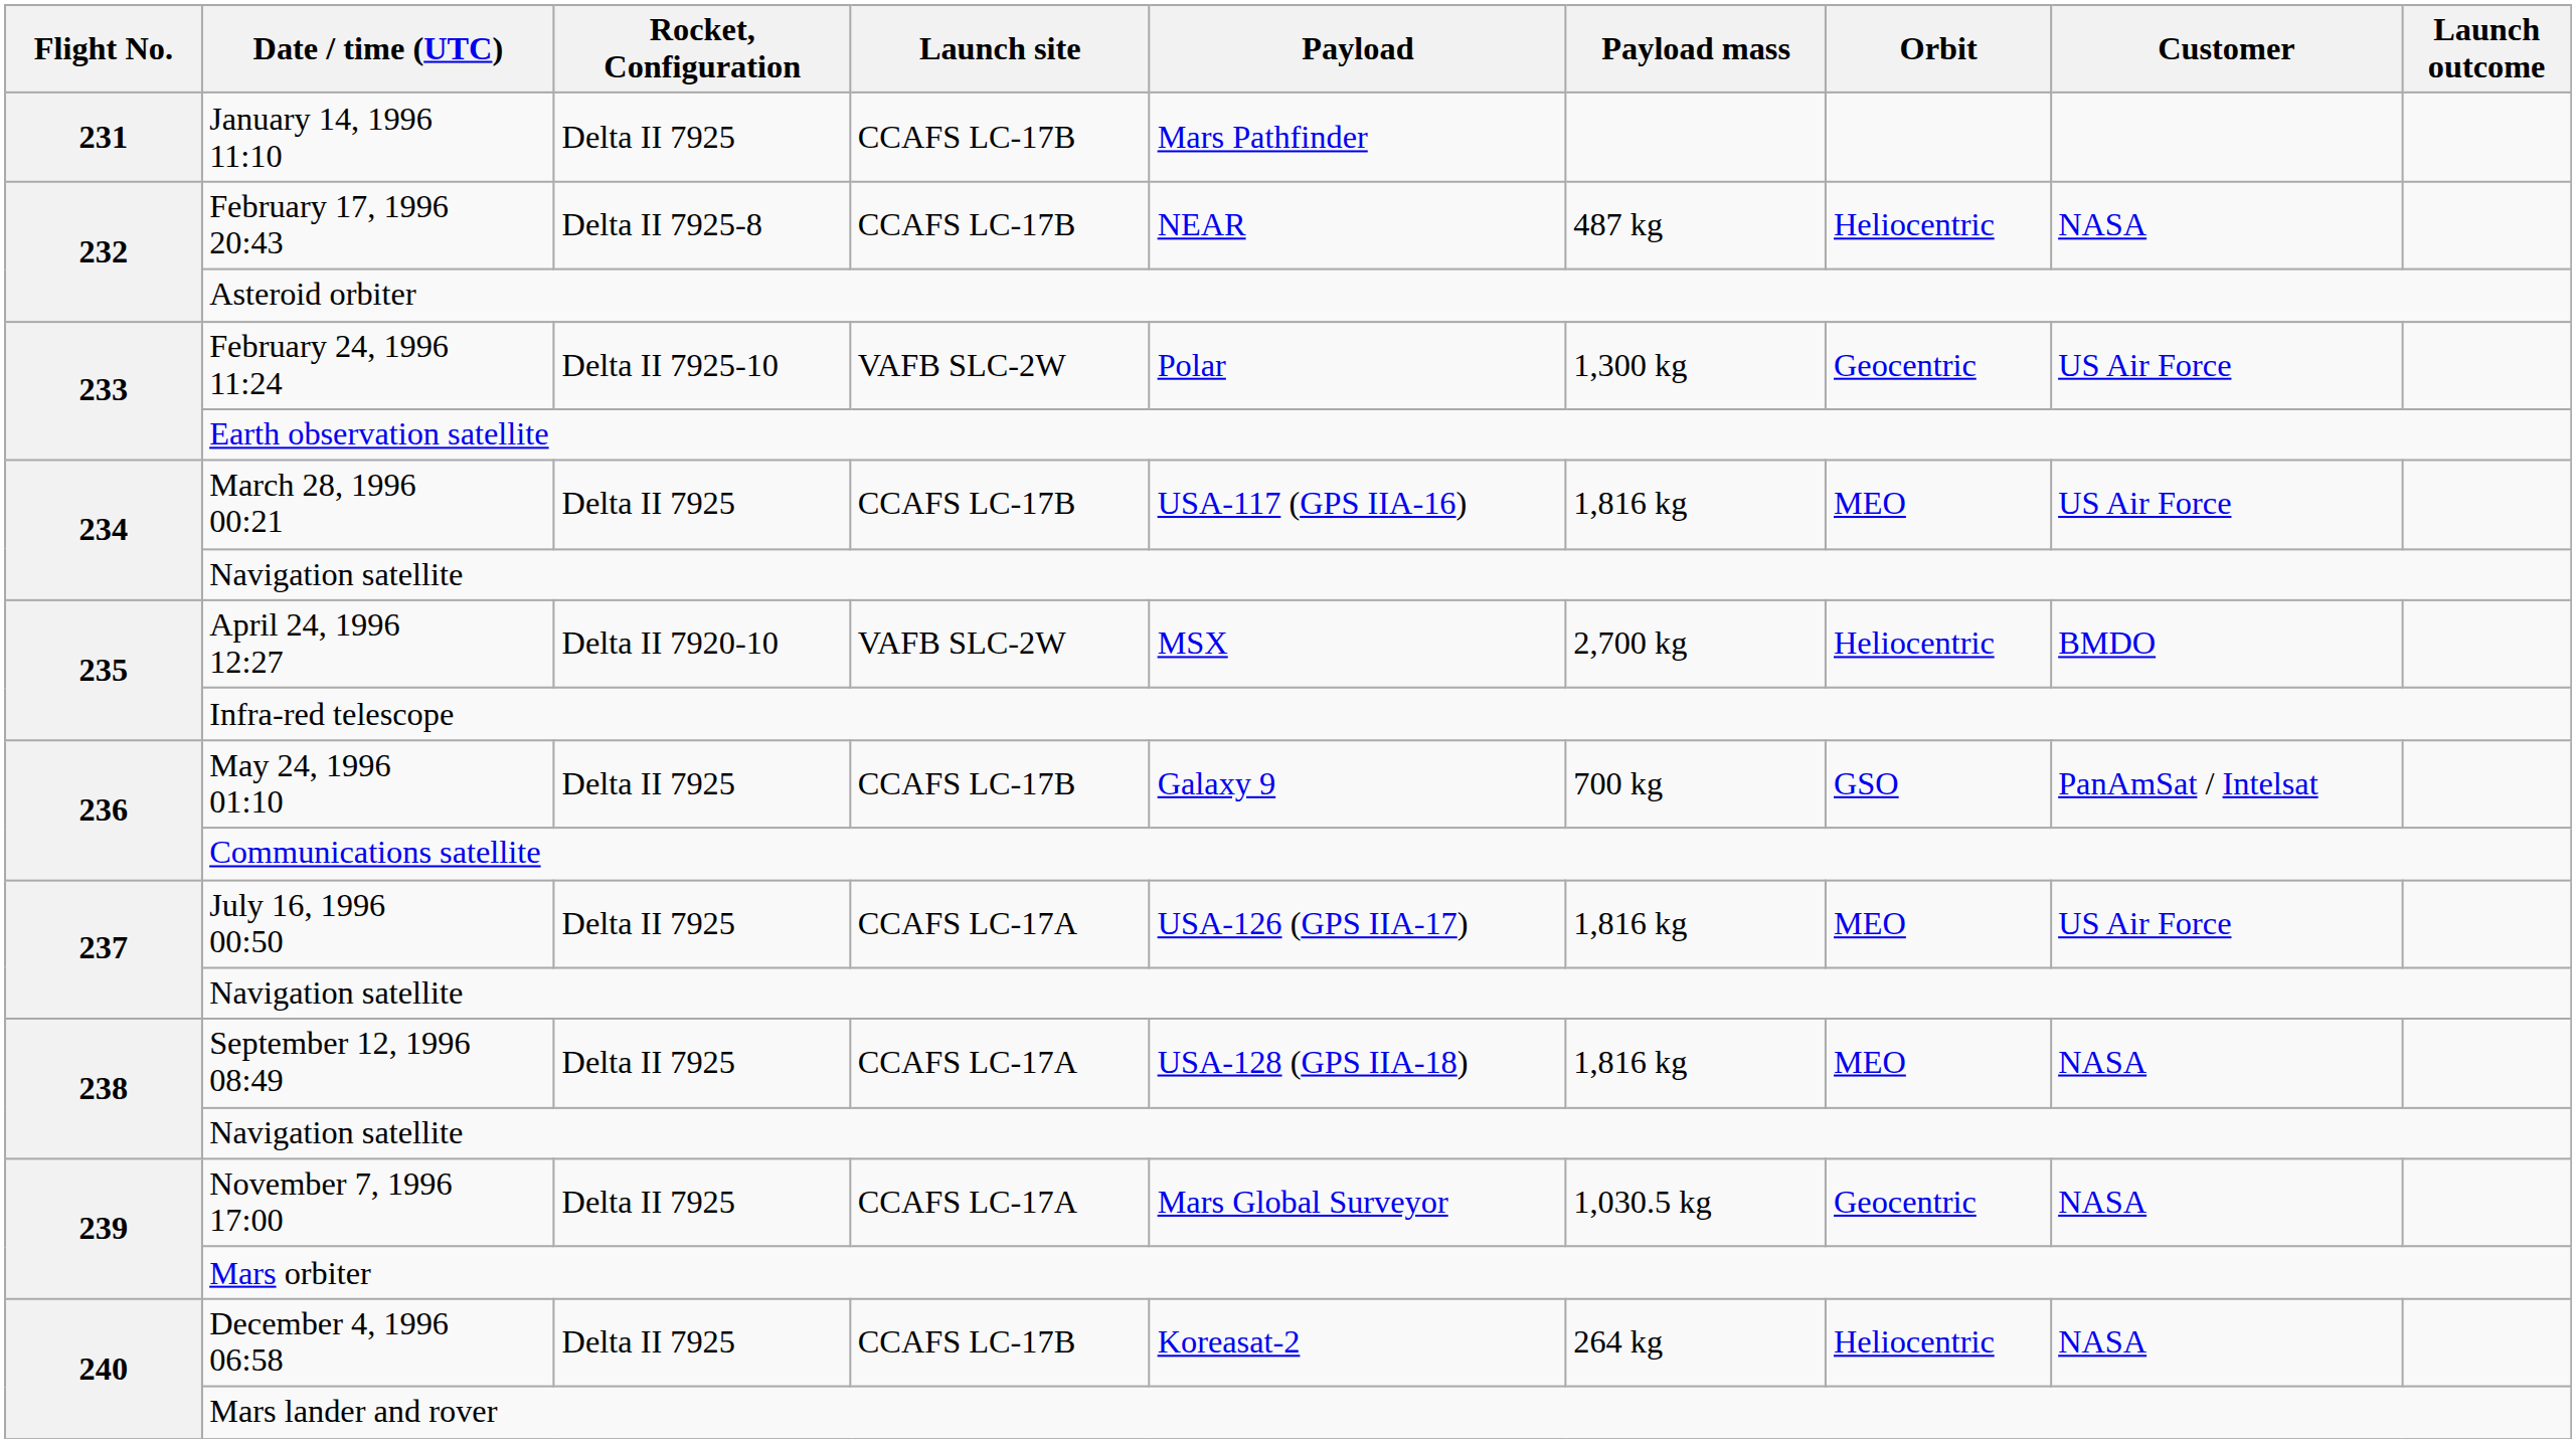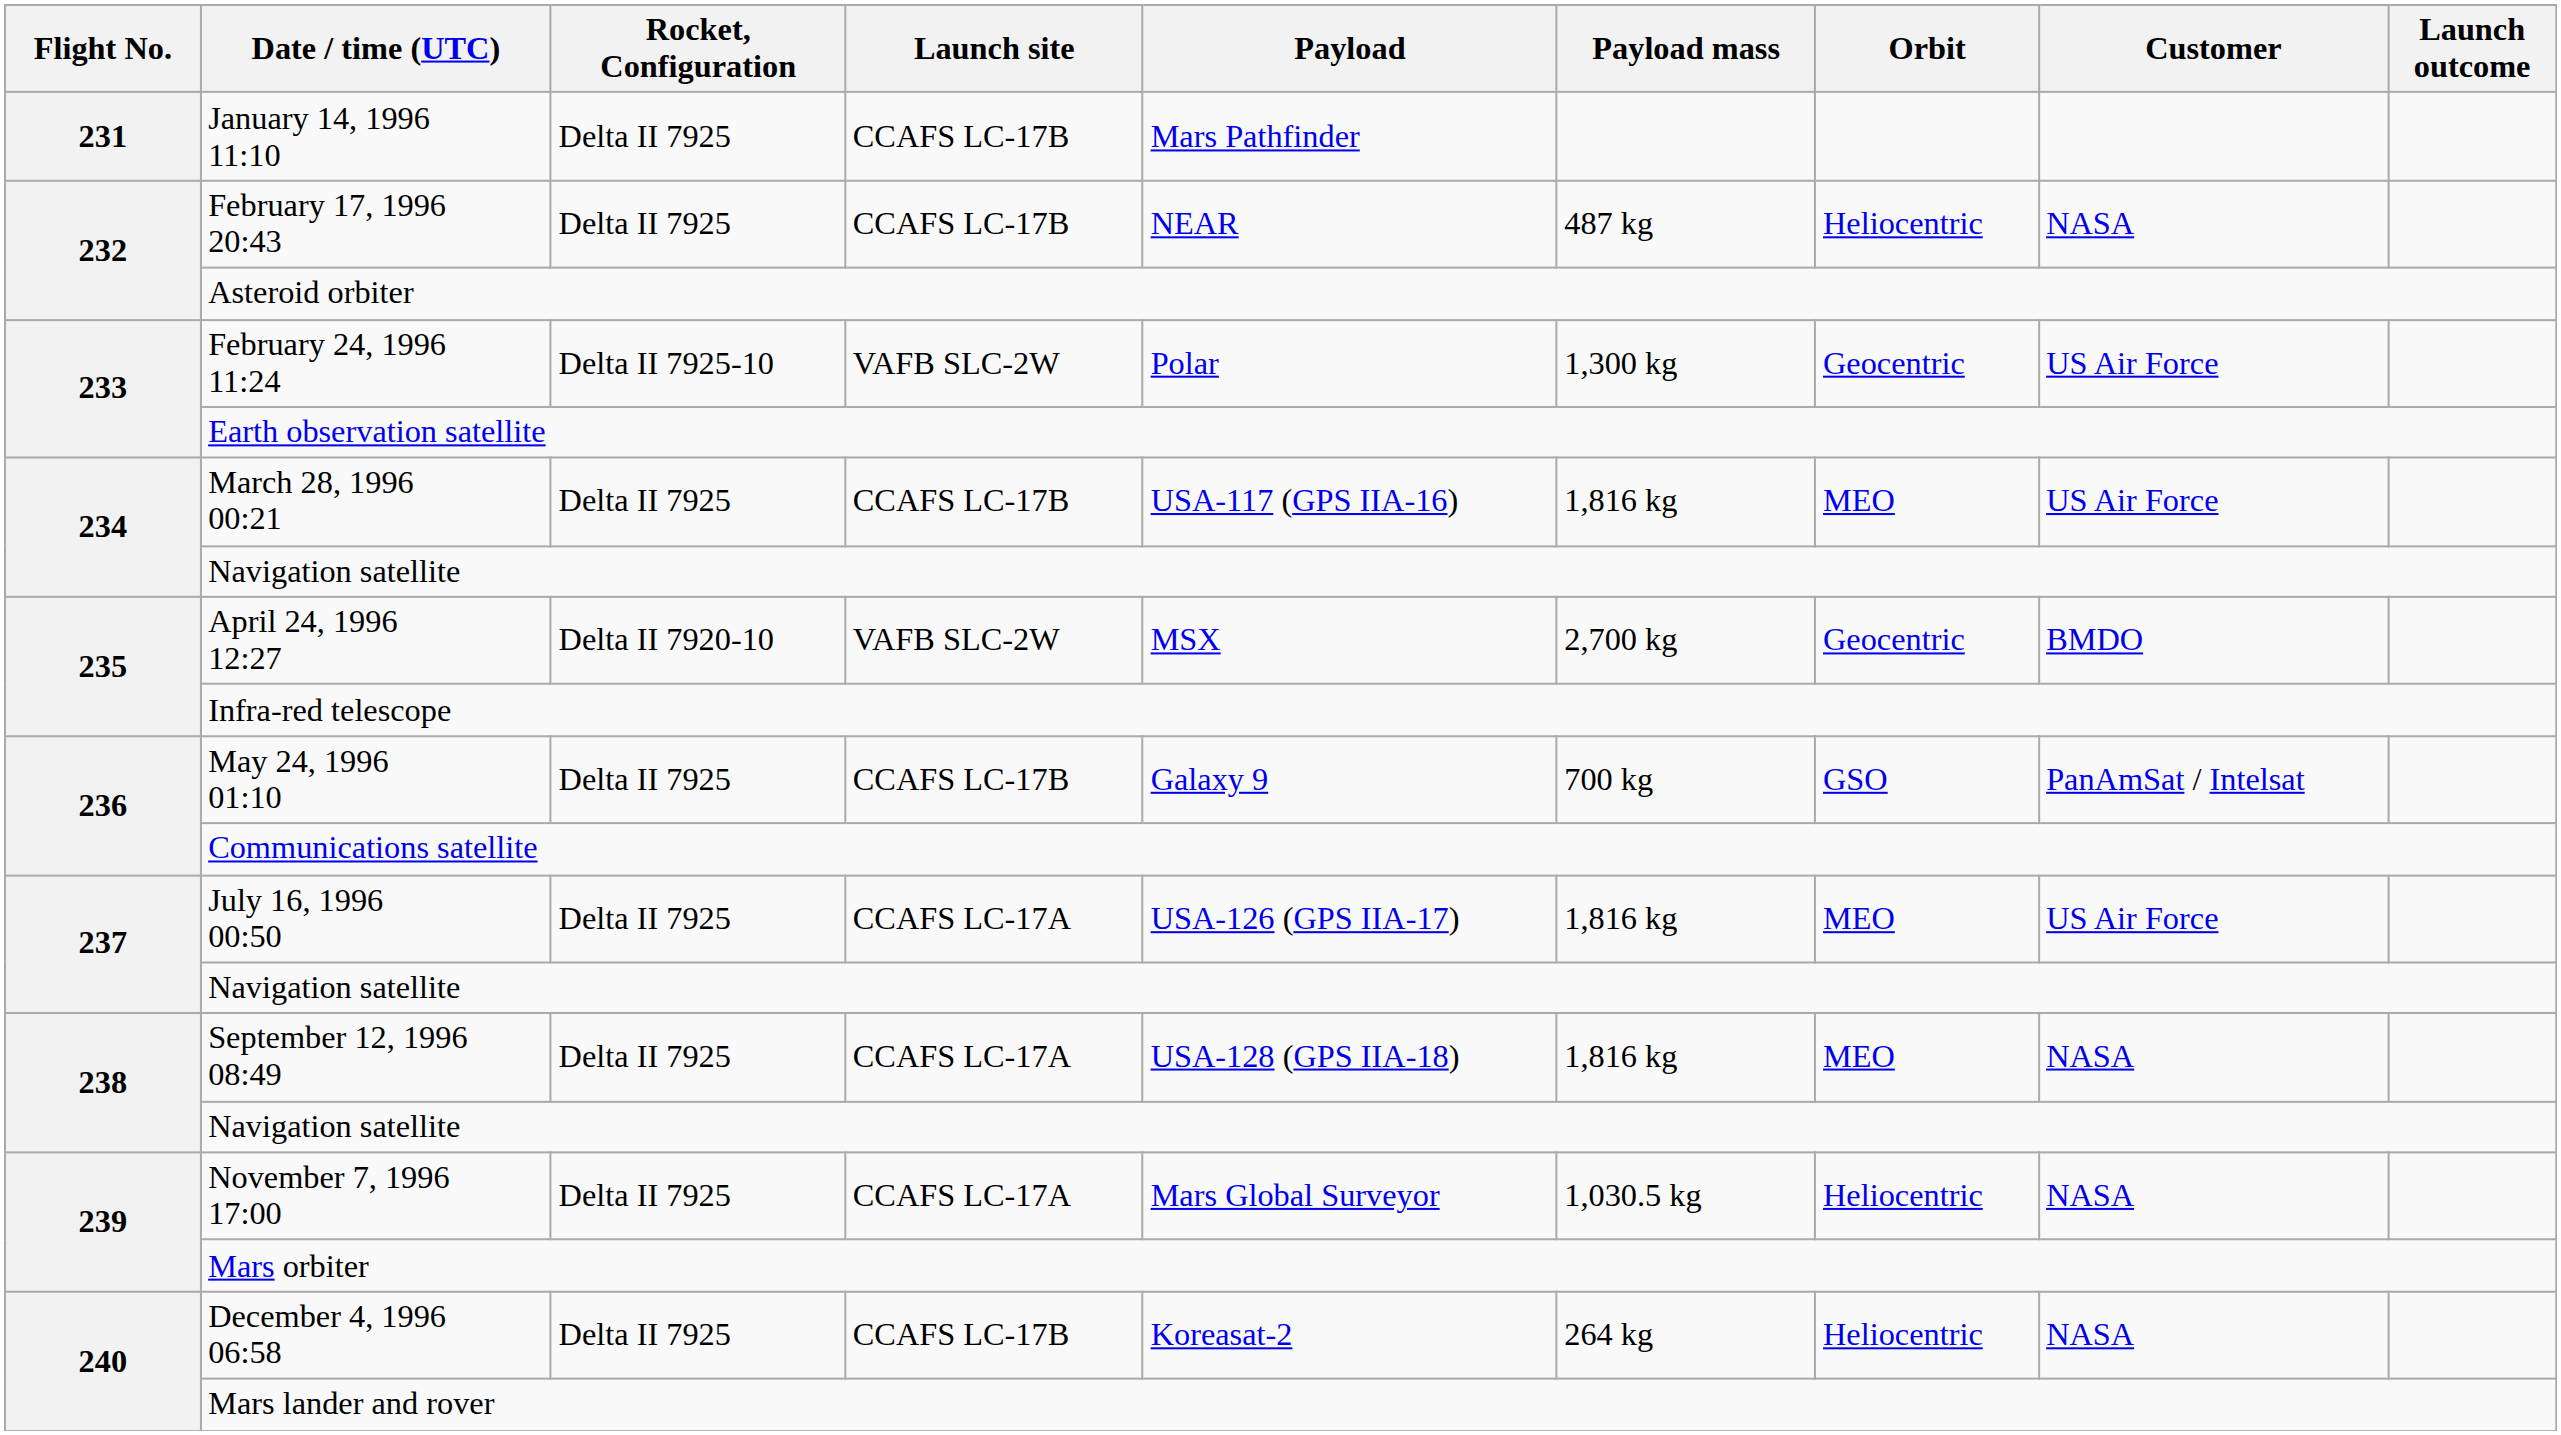February 17, 1996 20:43 | Rocket, Configuration: Delta II 7925-8 -> Delta II 7925
April 24, 1996 12:27 | Orbit: Heliocentric -> Geocentric
November 7, 1996 17:00 | Orbit: Geocentric -> Heliocentric
